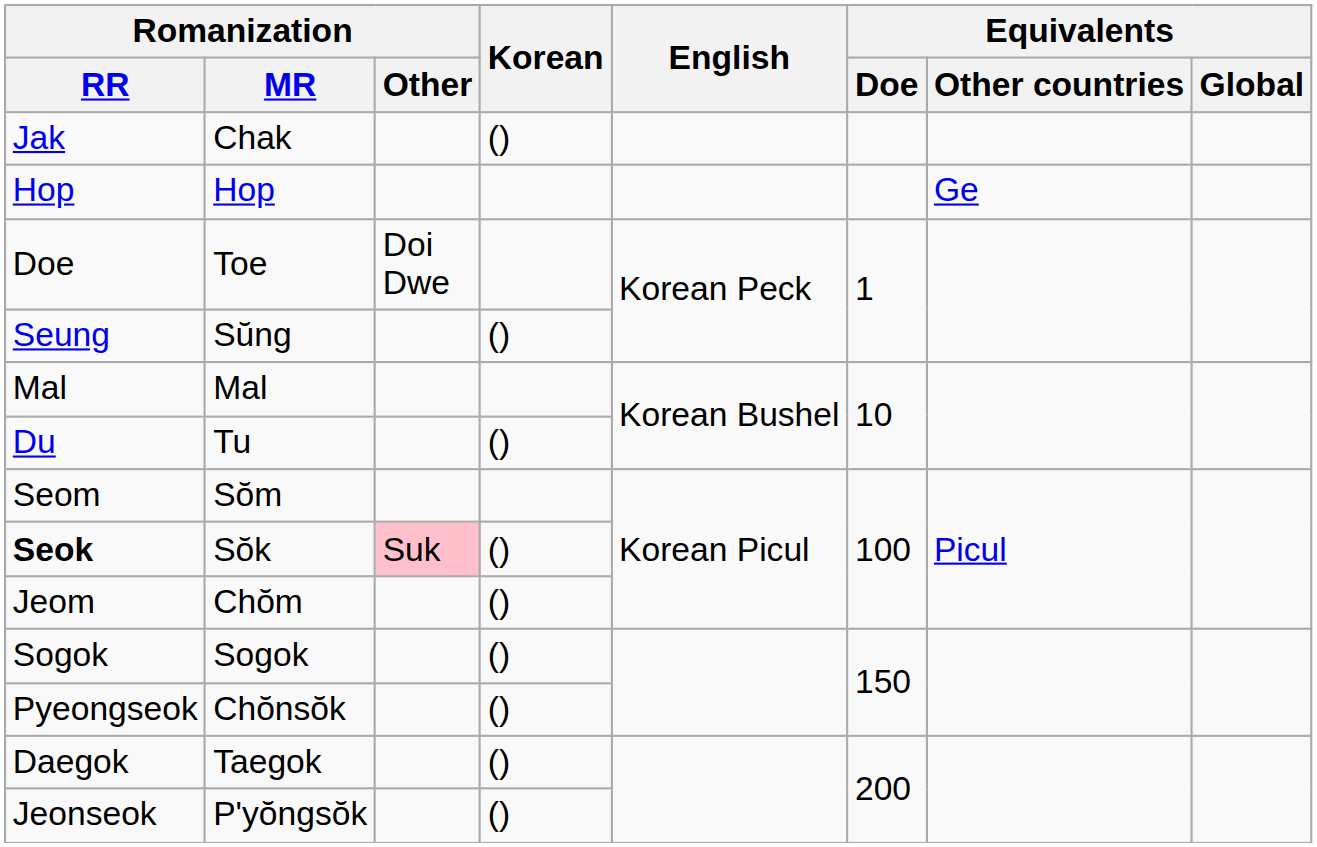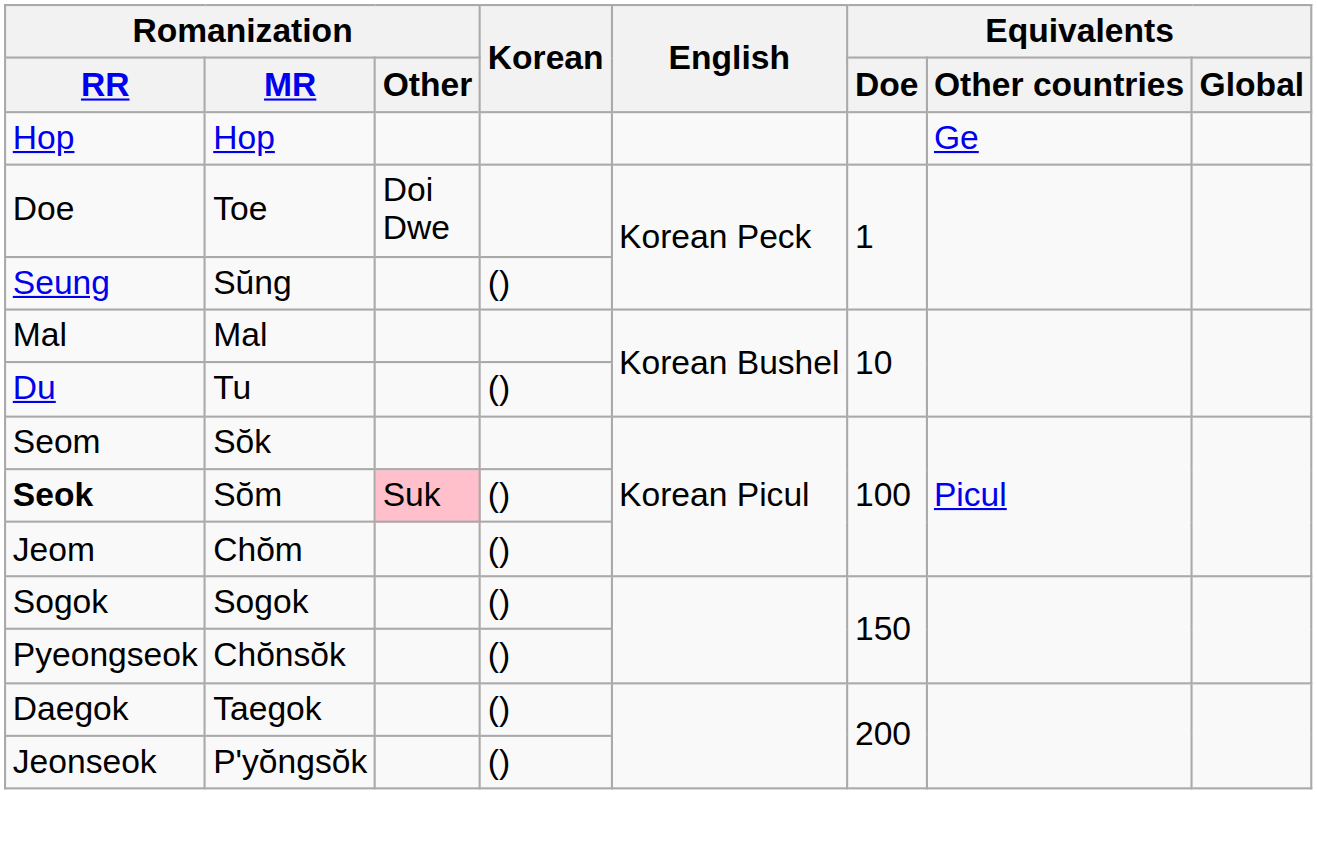- row: Jak | Chak | ()
Seom | Romanization / MR: Sŏm -> Sŏk
Seok | Romanization / MR: Sŏk -> Sŏm
